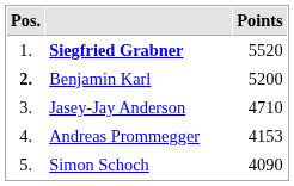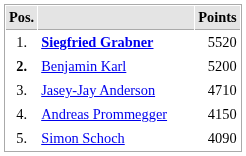Andreas Prommegger | Points: 4153 -> 4150
